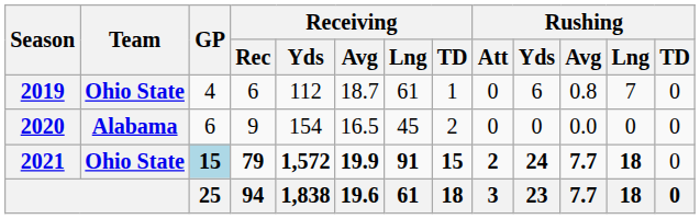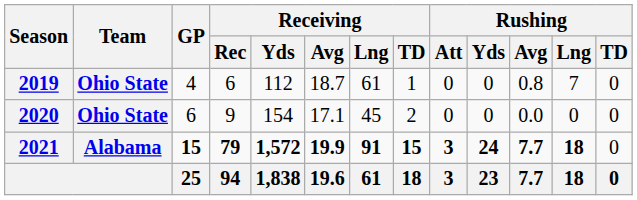2019 | Rushing / Yds: 6 -> 0
2020 | Team: Alabama -> Ohio State
2020 | Receiving / Avg: 16.5 -> 17.1
2021 | Team: Ohio State -> Alabama
2021 | GP: lightblue background -> no background
2021 | Rushing / Att: 2 -> 3
